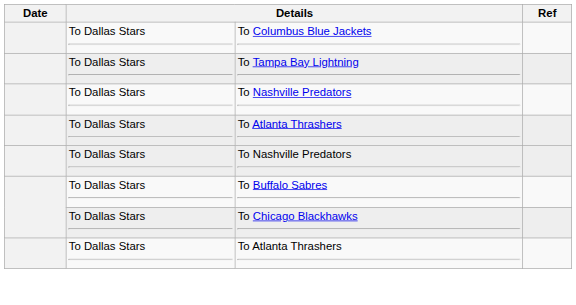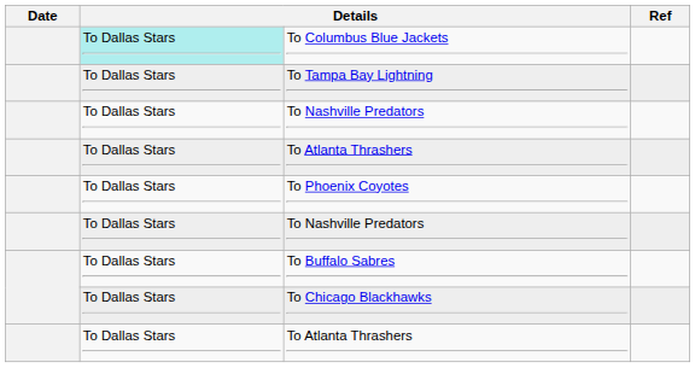To Columbus Blue Jackets | column 2: no background -> paleturquoise background
+ row: To Dallas Stars | To Phoenix Coyotes
